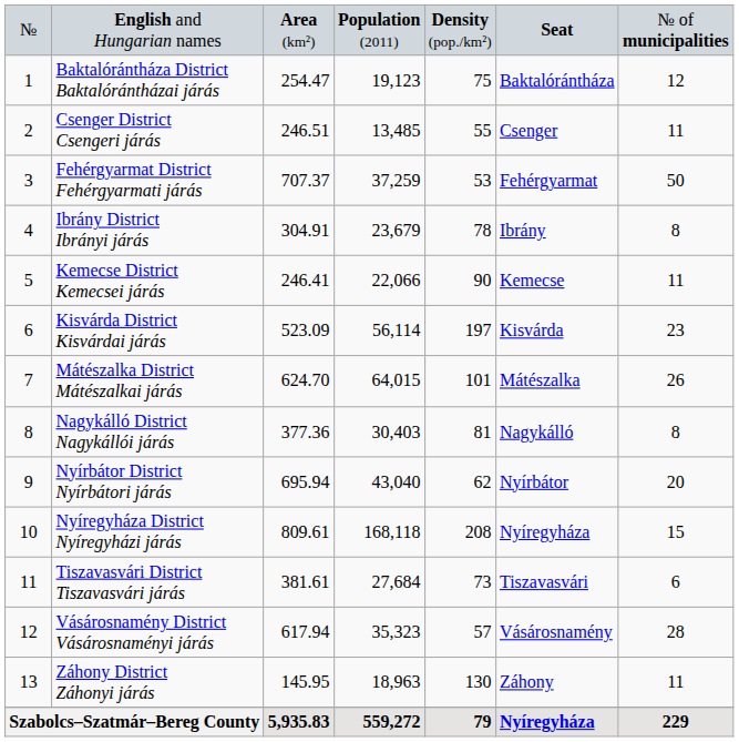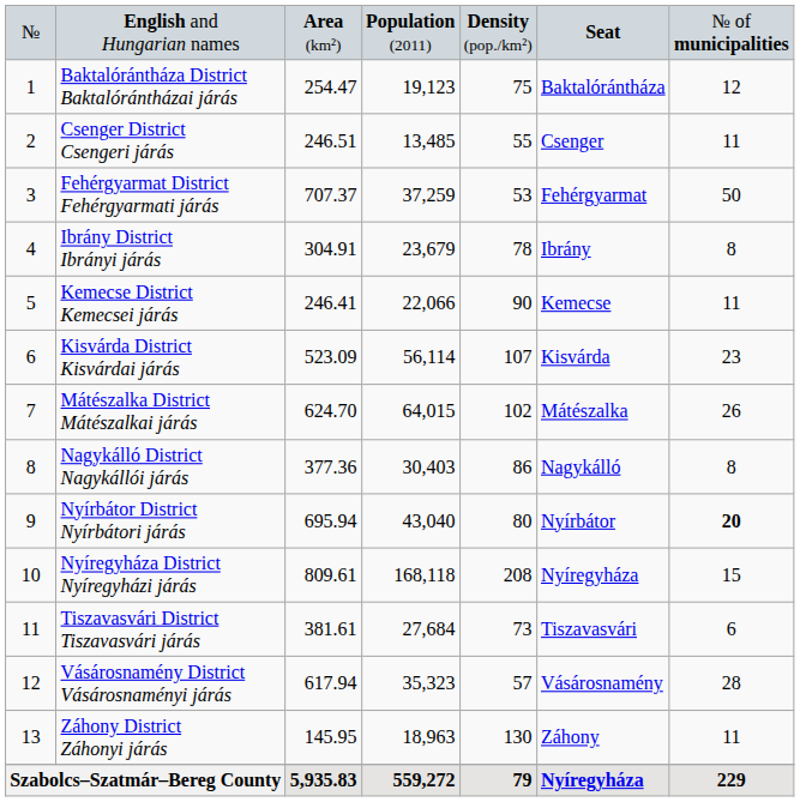Kisvárda District Kisvárdai járás | column 5: 197 -> 107
Mátészalka District Mátészalkai járás | column 5: 101 -> 102
Nagykálló District Nagykállói járás | column 5: 81 -> 86
Nyírbátor District Nyírbátori járás | column 5: 62 -> 80
Nyírbátor District Nyírbátori járás | column 7: normal -> bold
